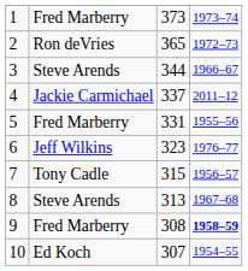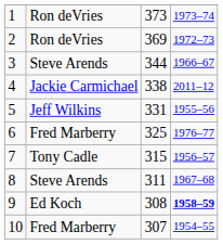1 | column 2: Fred Marberry -> Ron deVries
2 | column 3: 365 -> 369
4 | column 3: 337 -> 338
5 | column 2: Fred Marberry -> Jeff Wilkins
6 | column 2: Jeff Wilkins -> Fred Marberry
6 | column 3: 323 -> 325
8 | column 3: 313 -> 311
9 | column 2: Fred Marberry -> Ed Koch
10 | column 2: Ed Koch -> Fred Marberry
